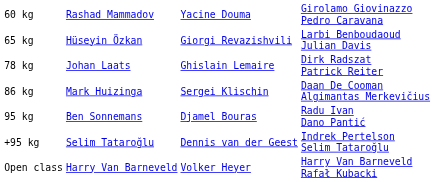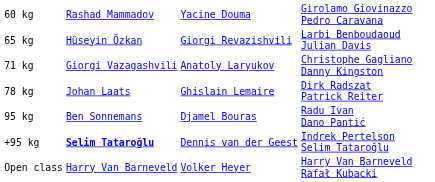+ row: 71 kg | Giorgi Vazagashvili | Anatoly Laryukov | Christophe Gagliano Danny Kingston
- row: 86 kg | Mark Huizinga | Sergei Klischin | Daan De Cooman Algimantas Merkevičius
+95 kg | column 2: normal -> bold
